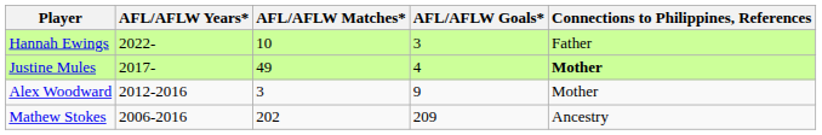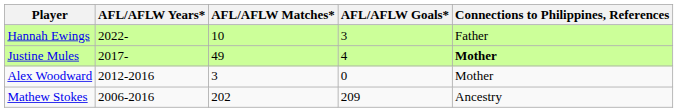Alex Woodward | AFL/AFLW Goals*: 9 -> 0
